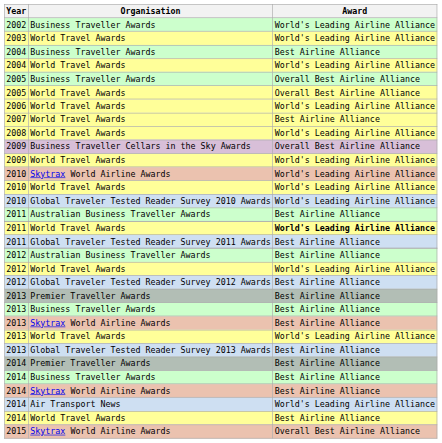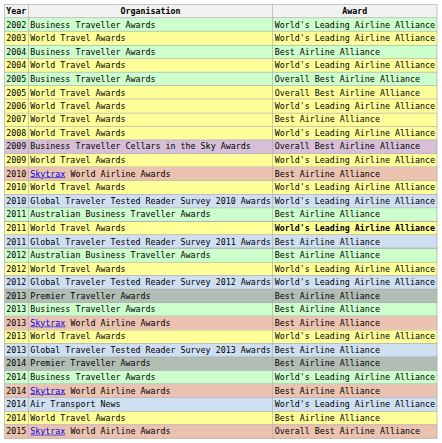2010 / Skytrax World Airline Awards | Award: World's Leading Airline Alliance -> Best Airline Alliance
2012 / Global Traveler Tested Reader Survey 2012 Awards | Award: Best Airline Alliance -> World's Leading Airline Alliance
2014 / Business Traveller Awards | Award: Best Airline Alliance -> World's Leading Airline Alliance
